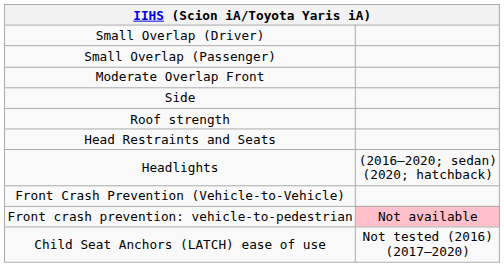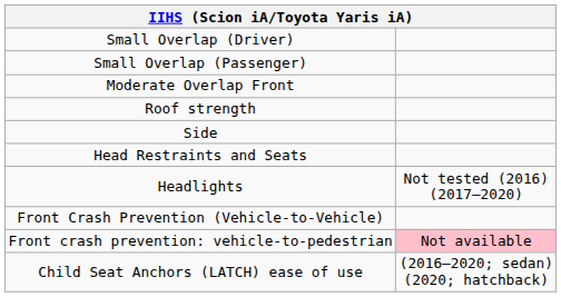rows swapped: Side <-> Roof strength
Headlights | column 2: (2016–2020; sedan) (2020; hatchback) -> Not tested (2016) (2017–2020)
Child Seat Anchors (LATCH) ease of use | column 2: Not tested (2016) (2017–2020) -> (2016–2020; sedan) (2020; hatchback)
